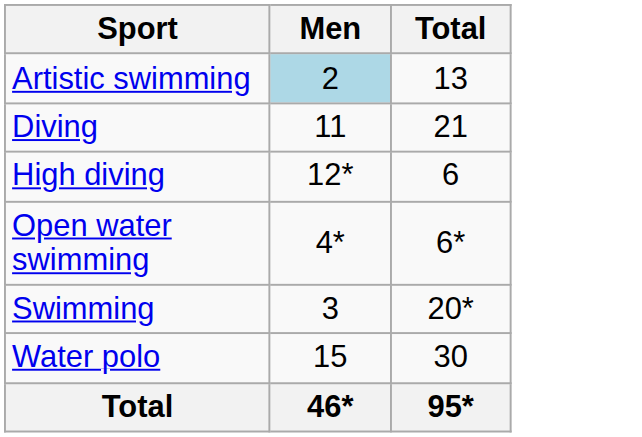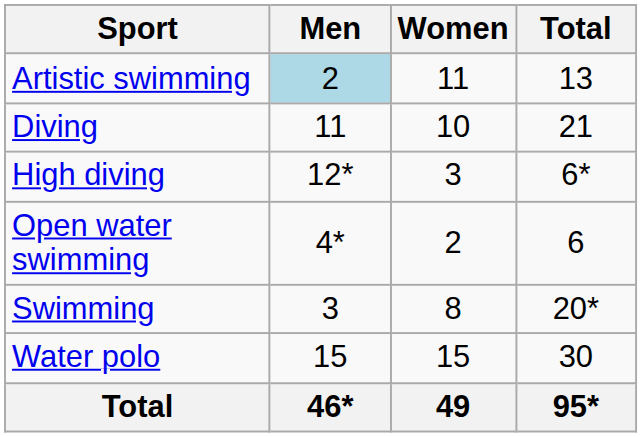+ column: Women | 11 | 10 | 3 | 2 | 8 | 15 | 49
High diving | Total: 6 -> 6*
Open water swimming | Total: 6* -> 6
